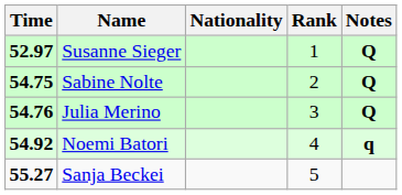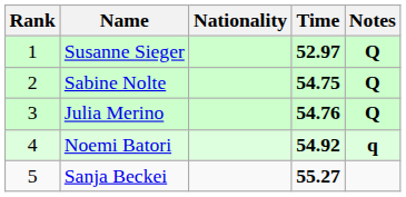columns swapped: Rank <-> Time
